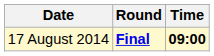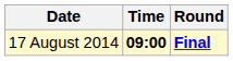columns swapped: Time <-> Round
